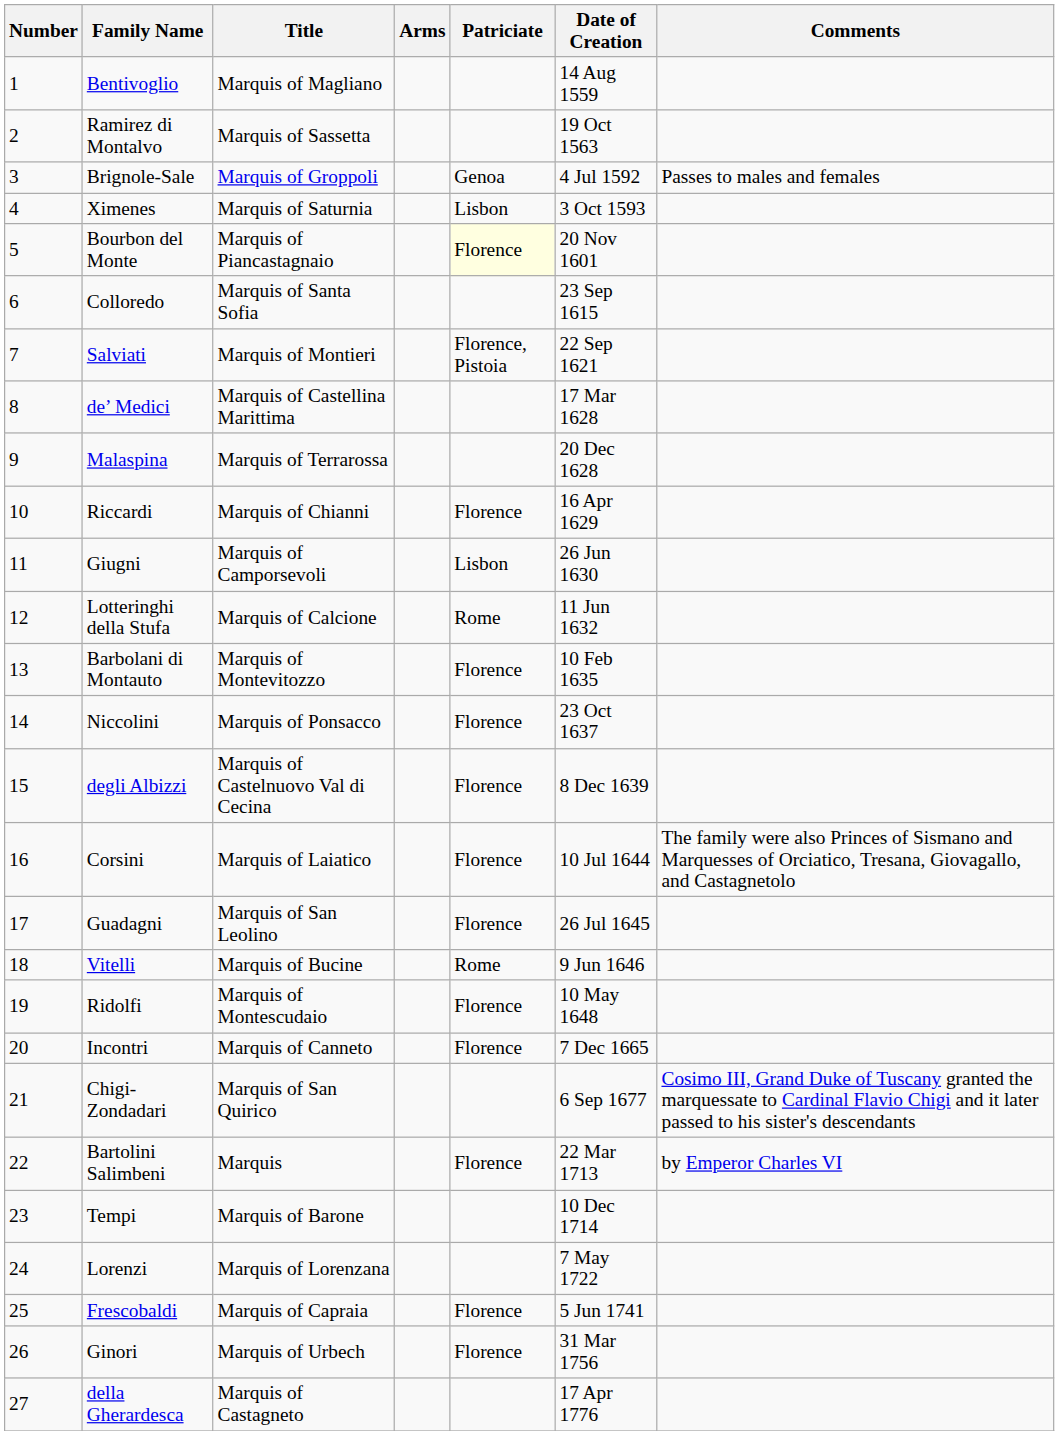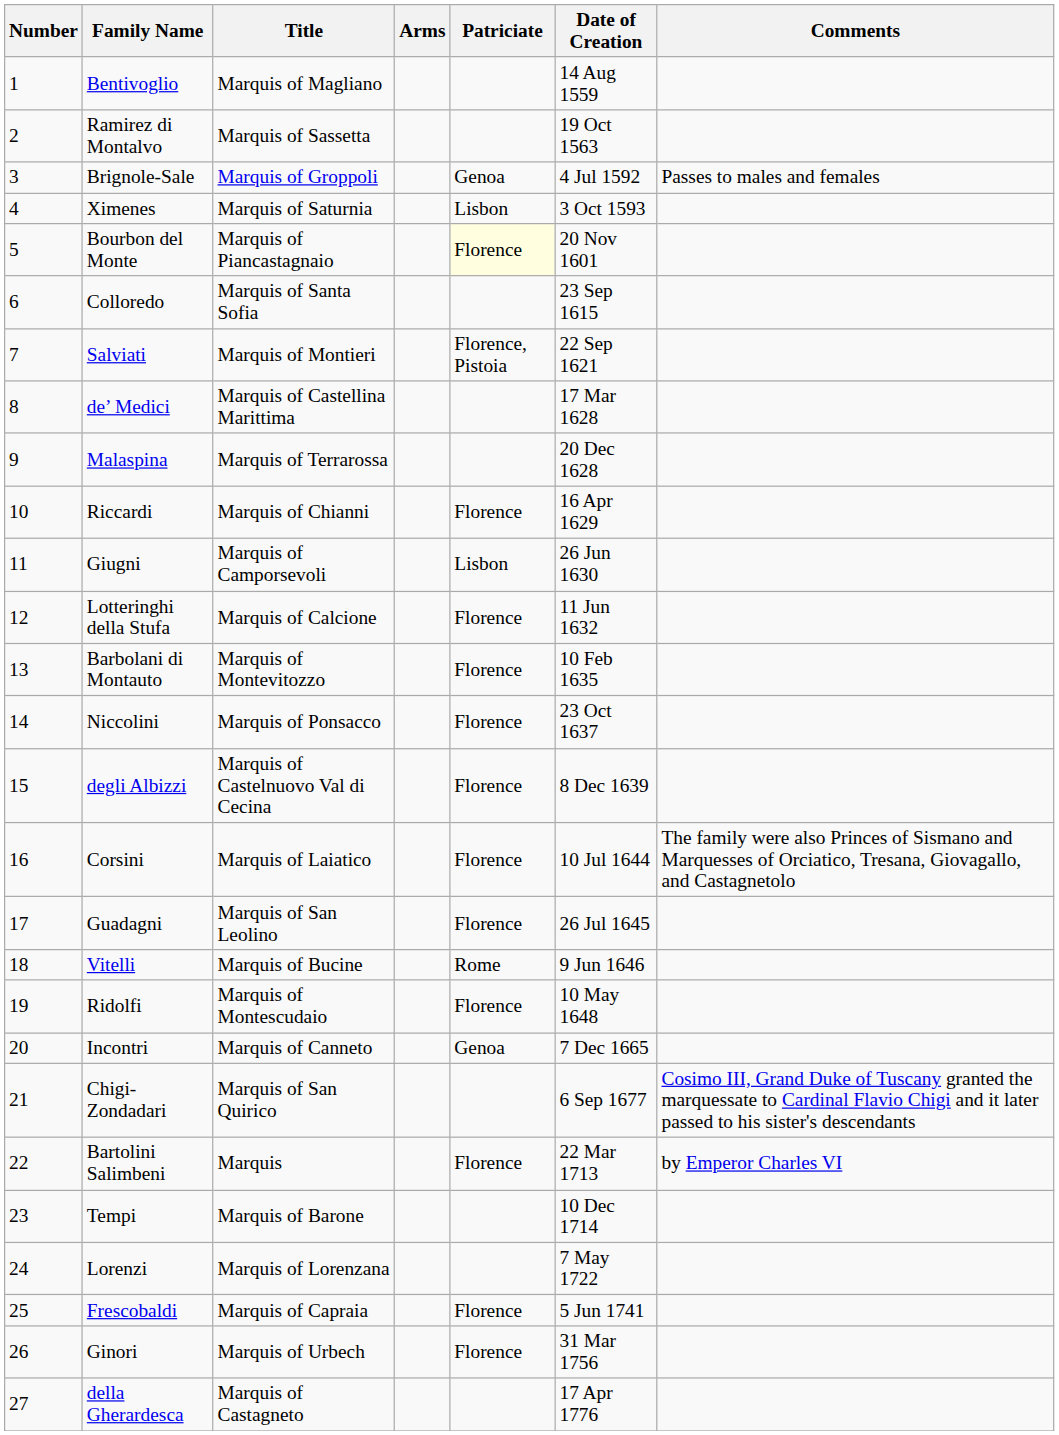Lotteringhi della Stufa | Patriciate: Rome -> Florence
Incontri | Patriciate: Florence -> Genoa
